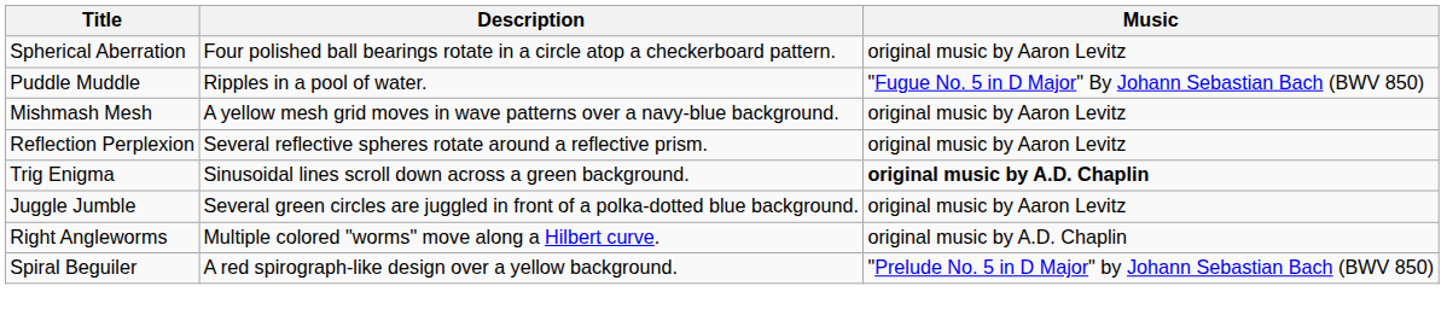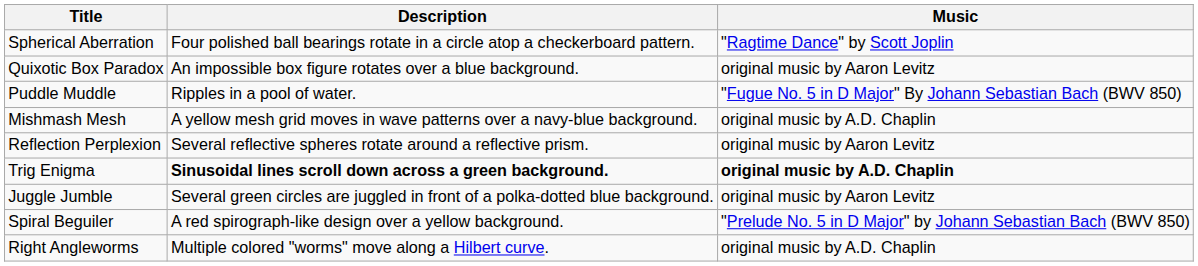Spherical Aberration | Music: original music by Aaron Levitz -> "Ragtime Dance" by Scott Joplin
+ row: Quixotic Box Paradox | An impossible box figure rotates over a blue background. | original music by Aaron Levitz
Mishmash Mesh | Music: original music by Aaron Levitz -> original music by A.D. Chaplin
Trig Enigma | Description: normal -> bold
rows swapped: Spiral Beguiler <-> Right Angleworms
